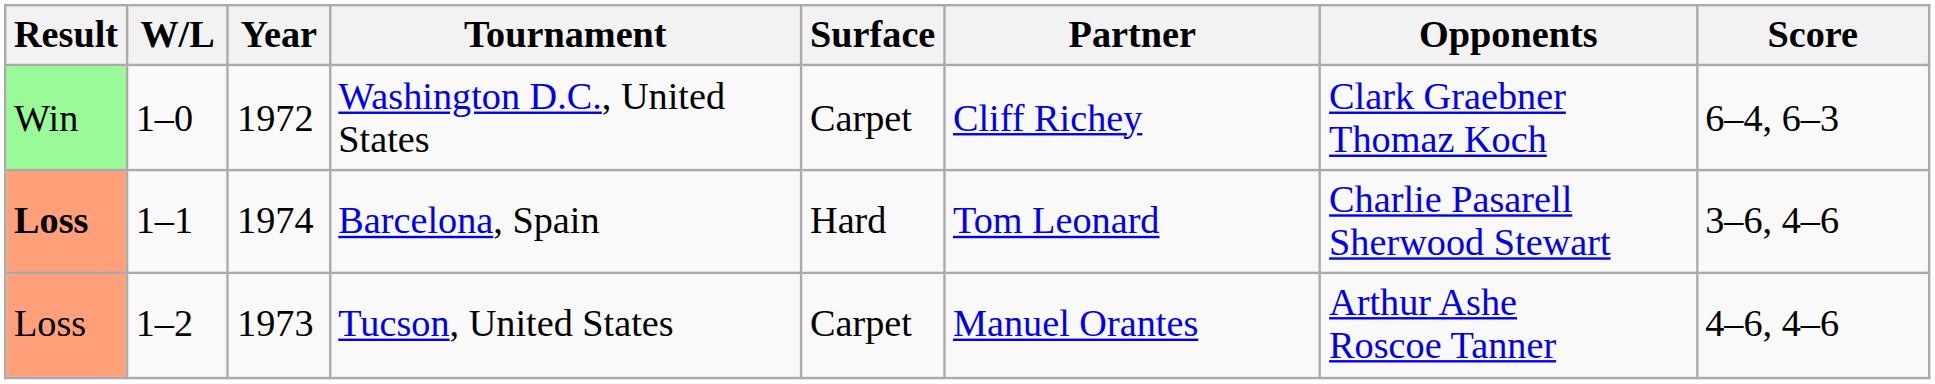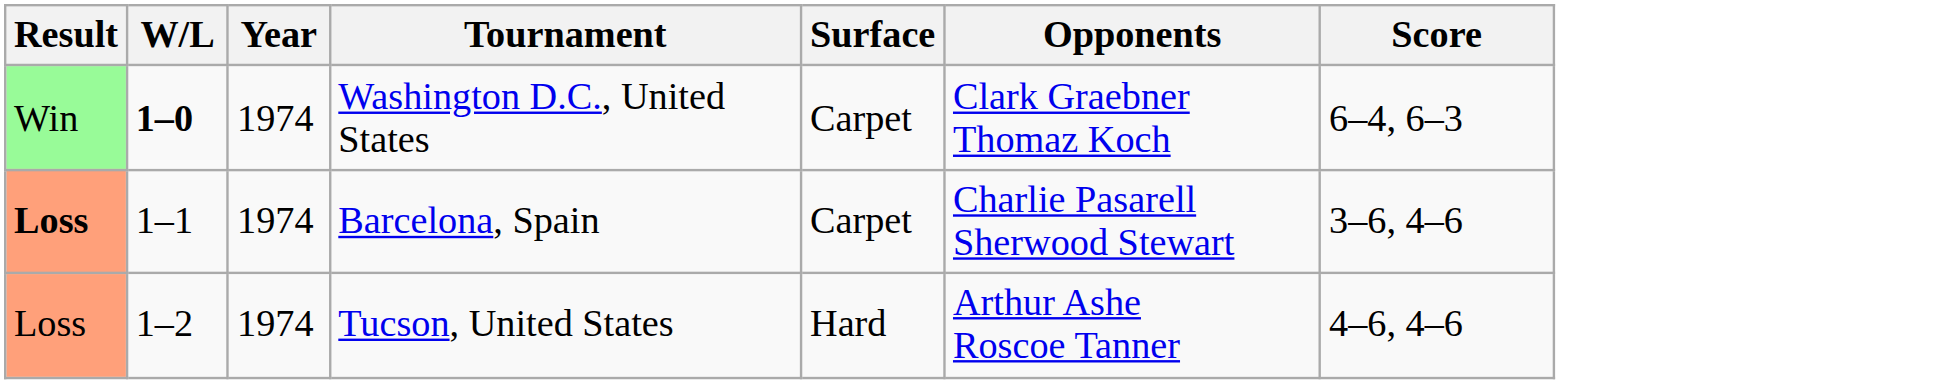- column: Partner | Cliff Richey | Tom Leonard | Manuel Orantes
Washington D.C., United States | W/L: normal -> bold
Washington D.C., United States | Year: 1972 -> 1974
Barcelona, Spain | Surface: Hard -> Carpet
Tucson, United States | Year: 1973 -> 1974
Tucson, United States | Surface: Carpet -> Hard
